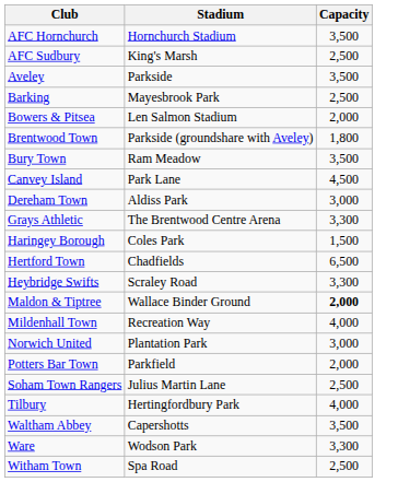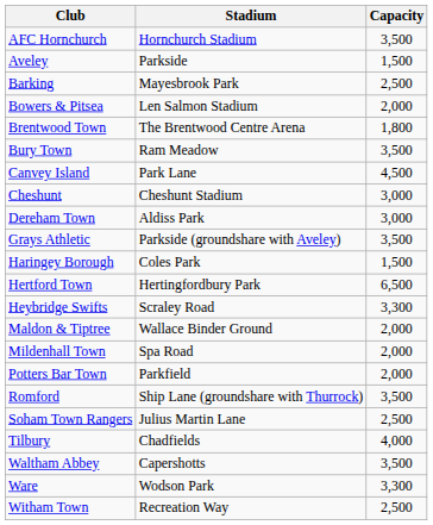- row: AFC Sudbury | King's Marsh | 2,500
Aveley | Capacity: 3,500 -> 1,500
Brentwood Town | Stadium: Parkside (groundshare with Aveley) -> The Brentwood Centre Arena
+ row: Cheshunt | Cheshunt Stadium | 3,000
Grays Athletic | Stadium: The Brentwood Centre Arena -> Parkside (groundshare with Aveley)
Grays Athletic | Capacity: 3,300 -> 3,500
Hertford Town | Stadium: Chadfields -> Hertingfordbury Park
Maldon & Tiptree | Capacity: bold -> normal
Mildenhall Town | Stadium: Recreation Way -> Spa Road
Mildenhall Town | Capacity: 4,000 -> 2,000
- row: Norwich United | Plantation Park | 3,000
+ row: Romford | Ship Lane (groundshare with Thurrock) | 3,500
Tilbury | Stadium: Hertingfordbury Park -> Chadfields
Witham Town | Stadium: Spa Road -> Recreation Way
